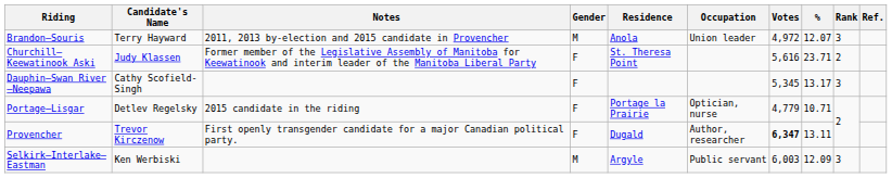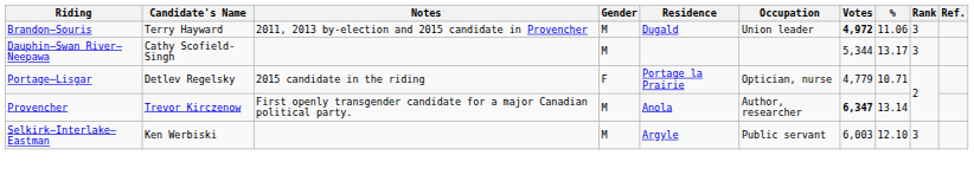Brandon—Souris | Residence: Anola -> Dugald
Brandon—Souris | Votes: normal -> bold
Brandon—Souris | %: 12.07 -> 11.06
- row: Churchill—Keewatinook Aski | Judy Klassen | Former member of the Legislative Assembly of Manitoba for Keewatinook and interim leader of the Manitoba Liberal Party | F | St. Theresa Point | 5,616 | 23.71 | 2
Dauphin—Swan River—Neepawa | Gender: F -> M
Dauphin—Swan River—Neepawa | Votes: 5,345 -> 5,344
Provencher | Gender: F -> M
Provencher | Residence: Dugald -> Anola
Provencher | %: 13.11 -> 13.14
Selkirk—Interlake—Eastman | %: 12.09 -> 12.10
